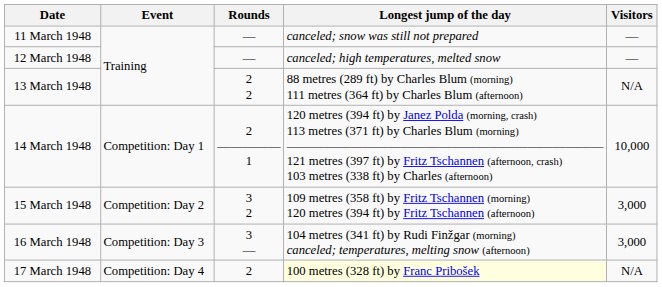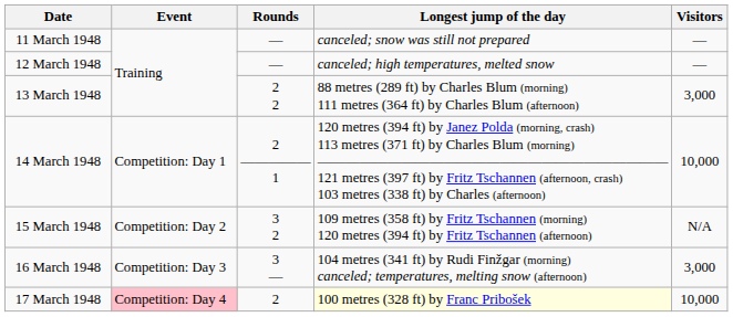13 March 1948 | Visitors: N/A -> 3,000
15 March 1948 | Visitors: 3,000 -> N/A
17 March 1948 | Event: no background -> pink background
17 March 1948 | Visitors: N/A -> 10,000
